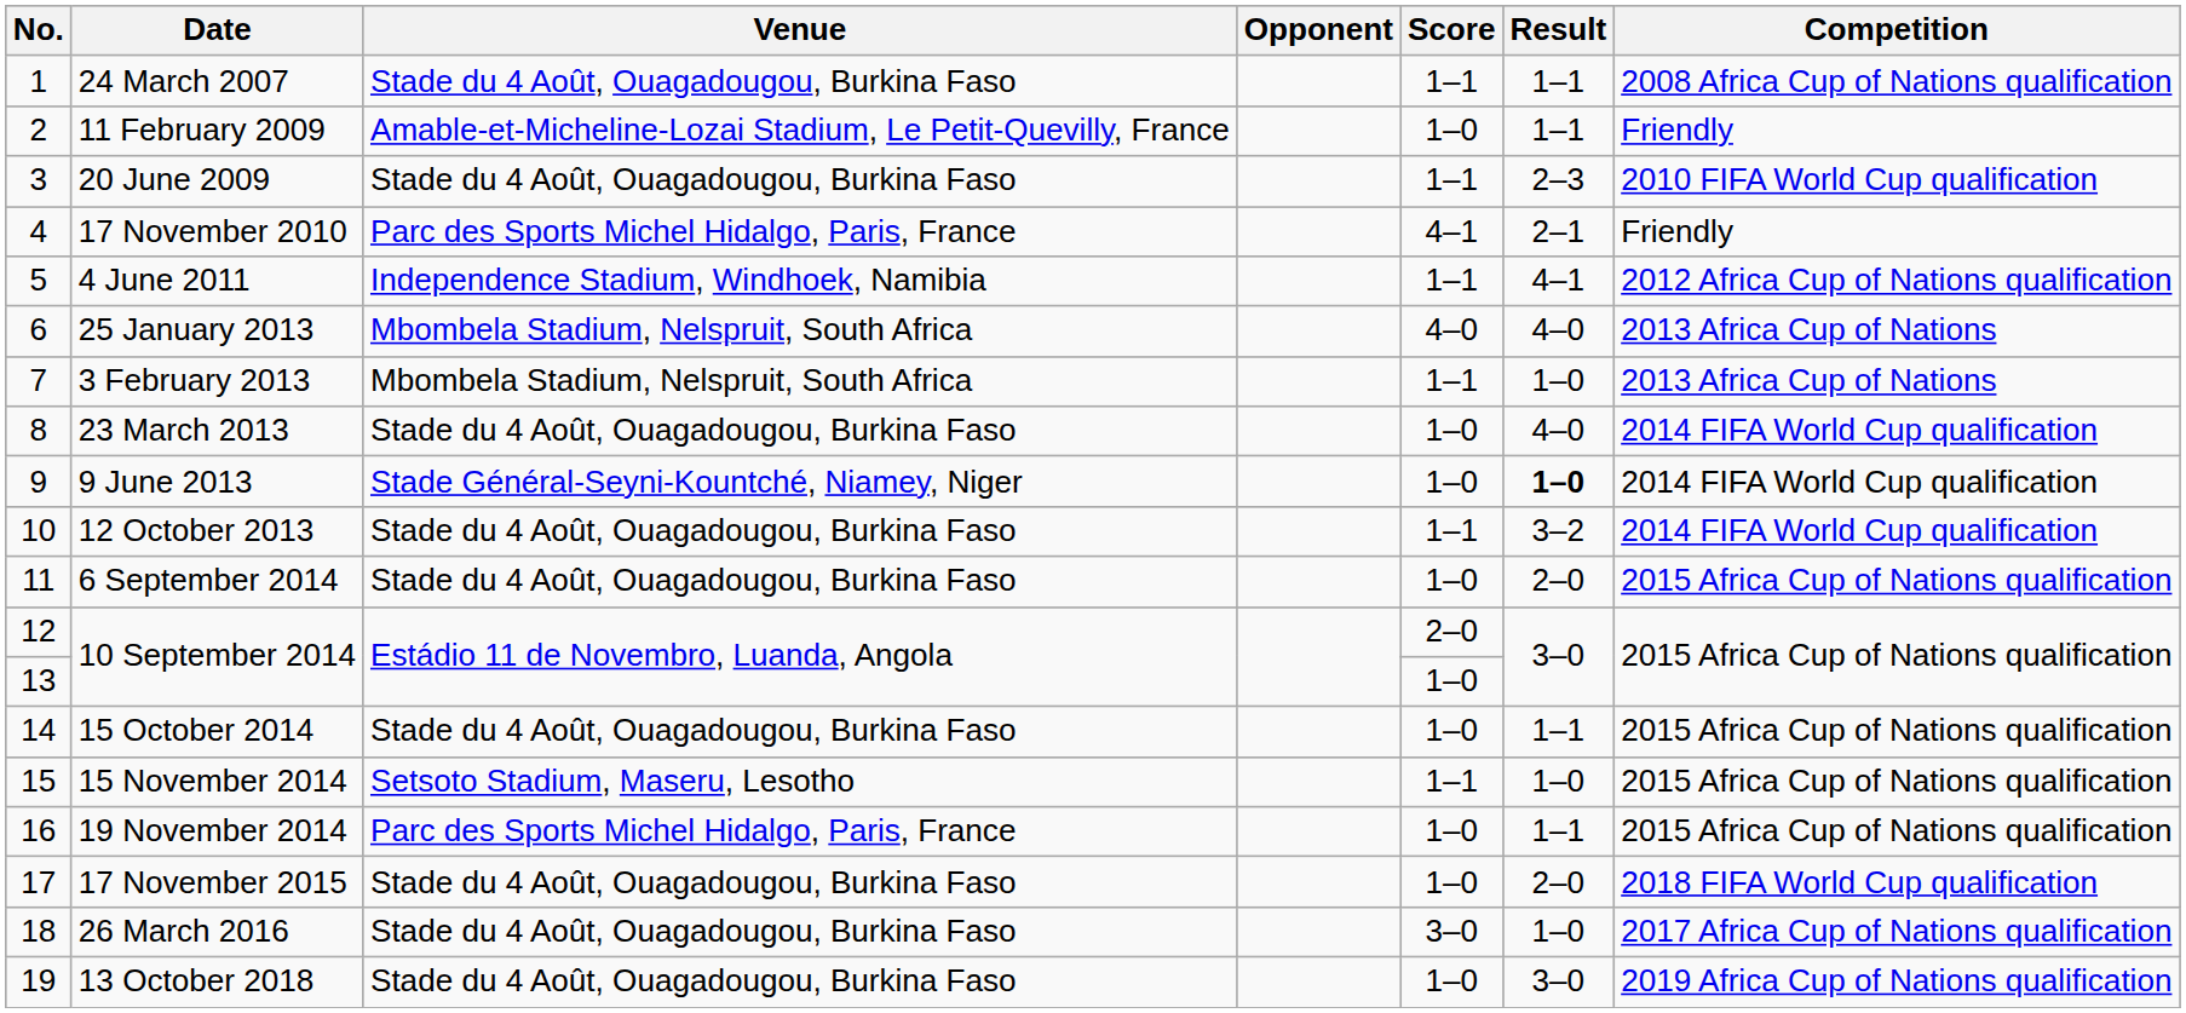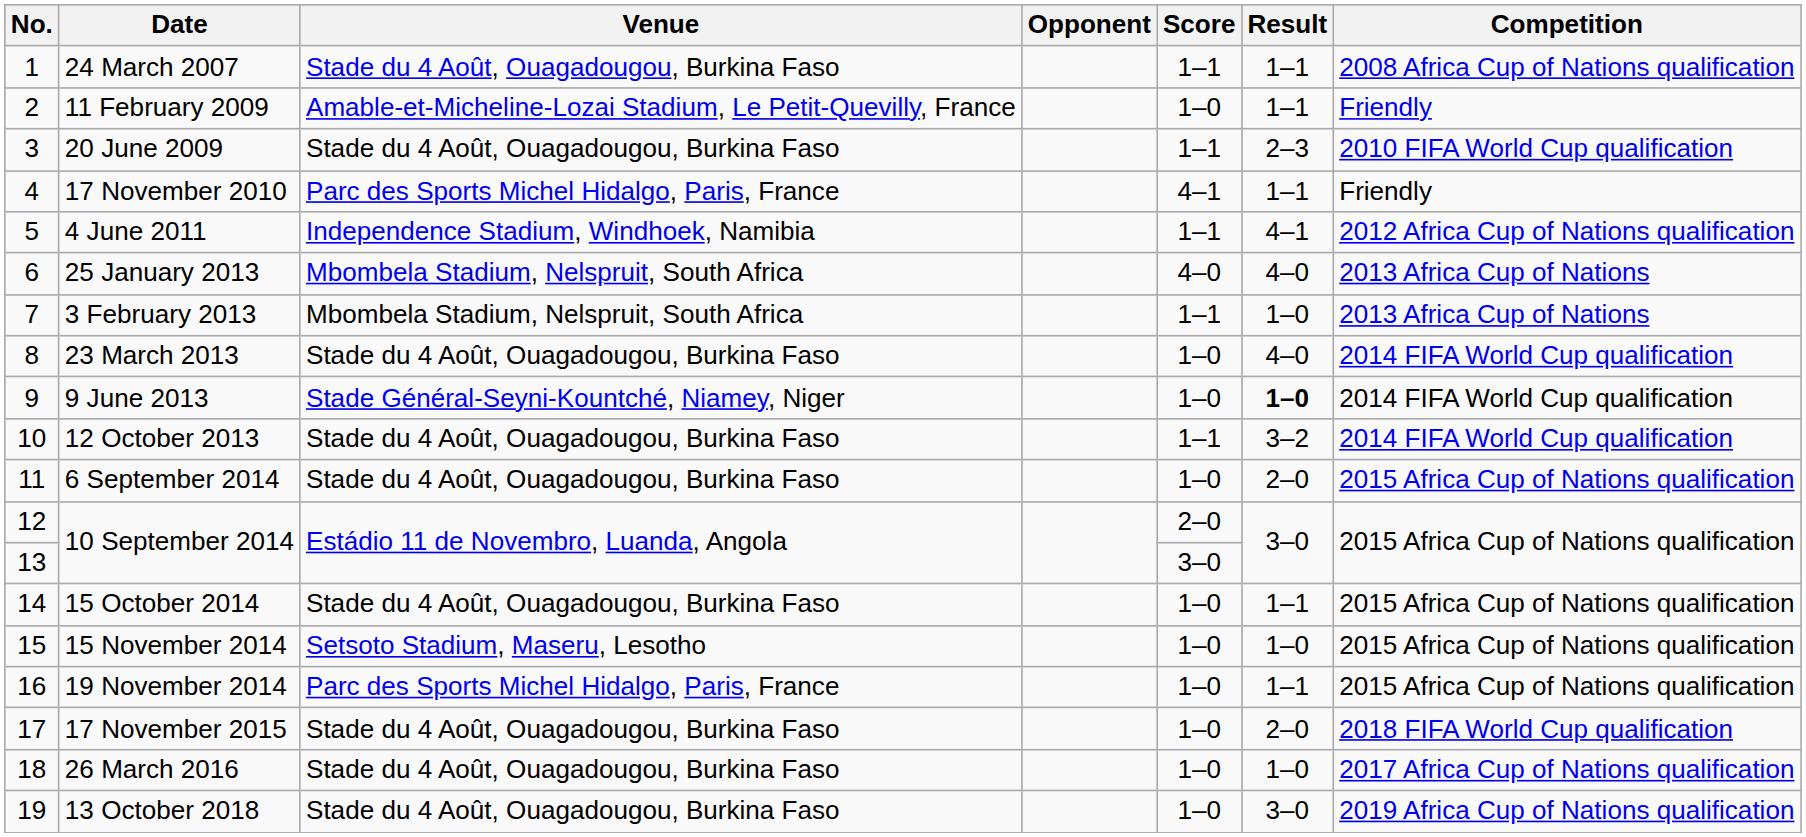17 November 2010 | Result: 2–1 -> 1–1
13 / 10 September 2014 | Score: 1–0 -> 3–0
15 November 2014 | Score: 1–1 -> 1–0
26 March 2016 | Score: 3–0 -> 1–0
